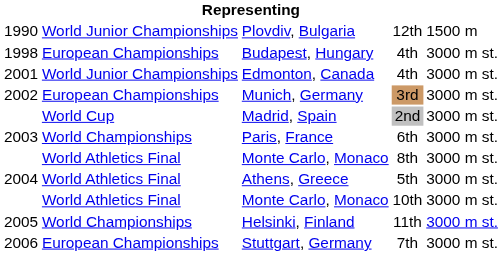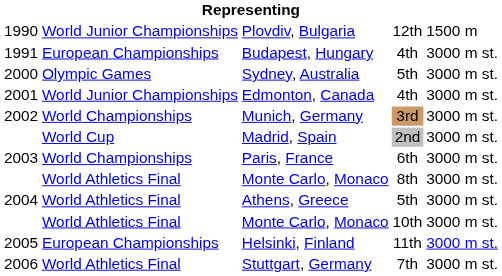Budapest, Hungary | column 1: 1998 -> 1991
+ row: 2000 | Olympic Games | Sydney, Australia | 5th | 3000 m st.
Munich, Germany | column 2: European Championships -> World Championships
Helsinki, Finland | column 2: World Championships -> European Championships
Stuttgart, Germany | column 2: European Championships -> World Athletics Final
